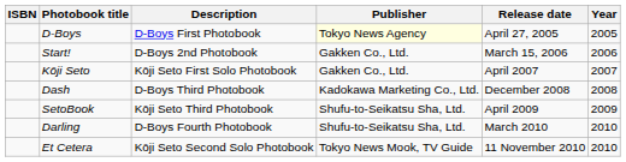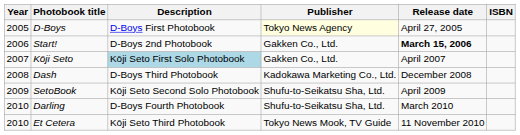columns swapped: Year <-> ISBN
Start! | Release date: normal -> bold
Kōji Seto | Description: no background -> lightblue background
SetoBook | Description: Kōji Seto Third Photobook -> Kōji Seto Second Solo Photobook
Et Cetera | Description: Kōji Seto Second Solo Photobook -> Kōji Seto Third Photobook
